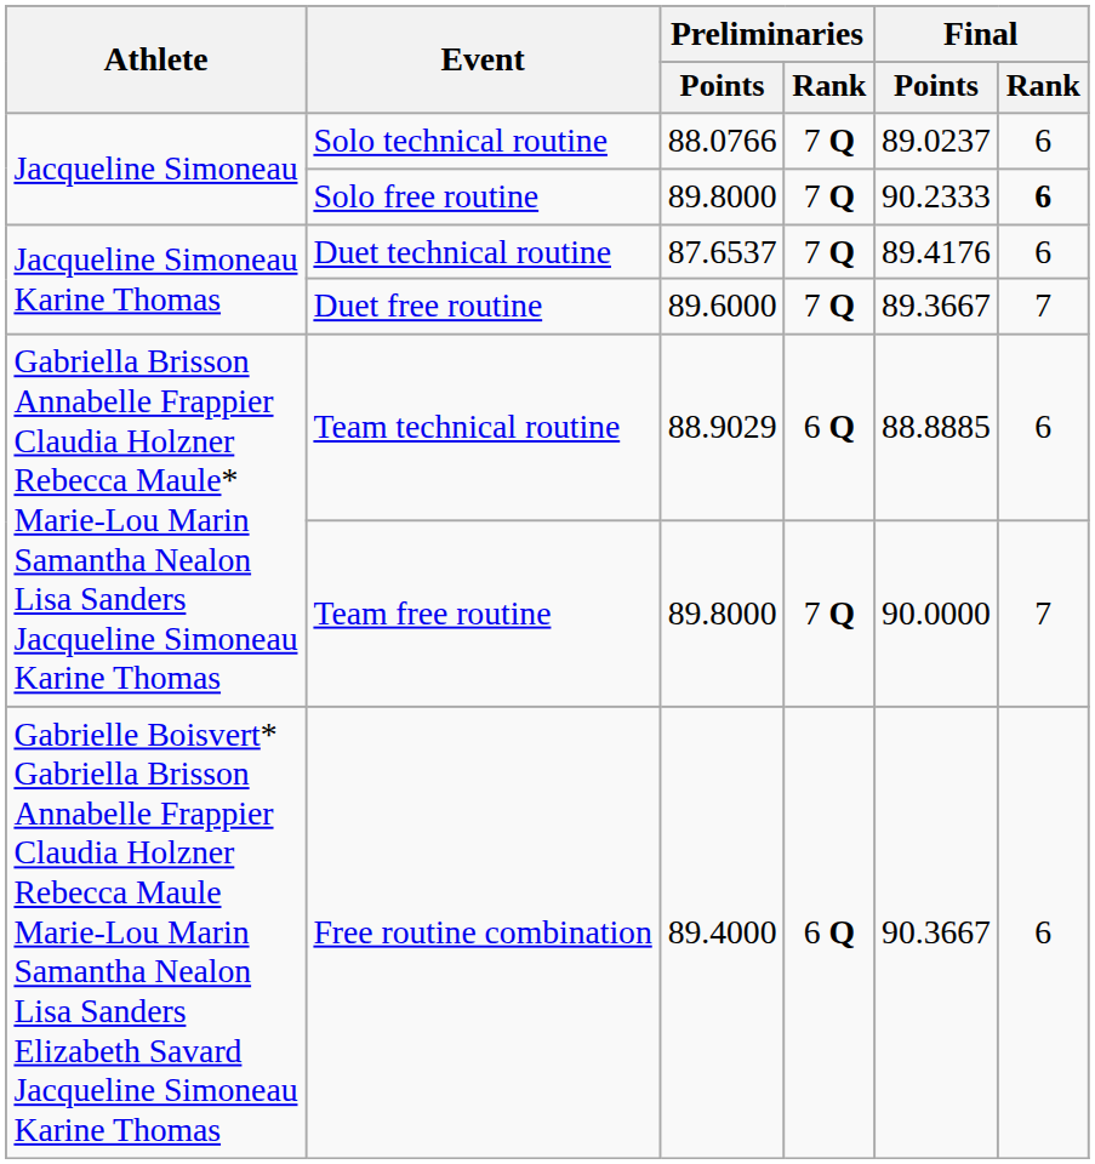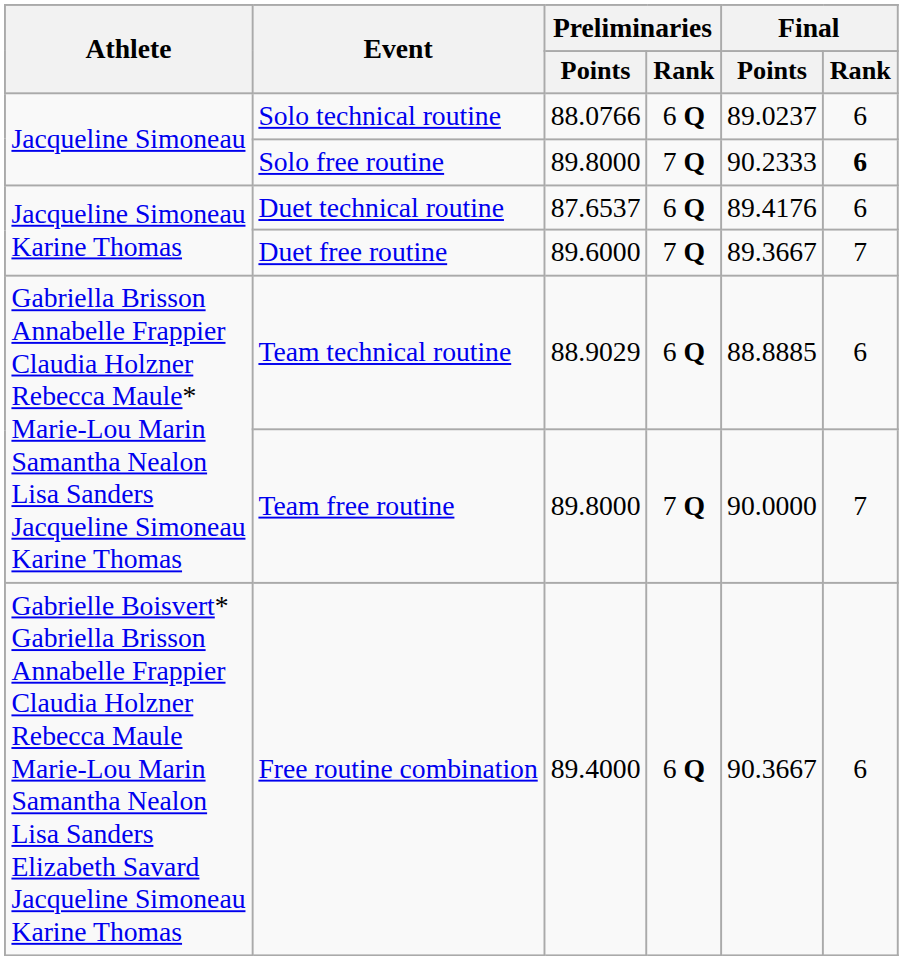Solo technical routine | Preliminaries / Rank: 7 Q -> 6 Q
Duet technical routine | Preliminaries / Rank: 7 Q -> 6 Q
